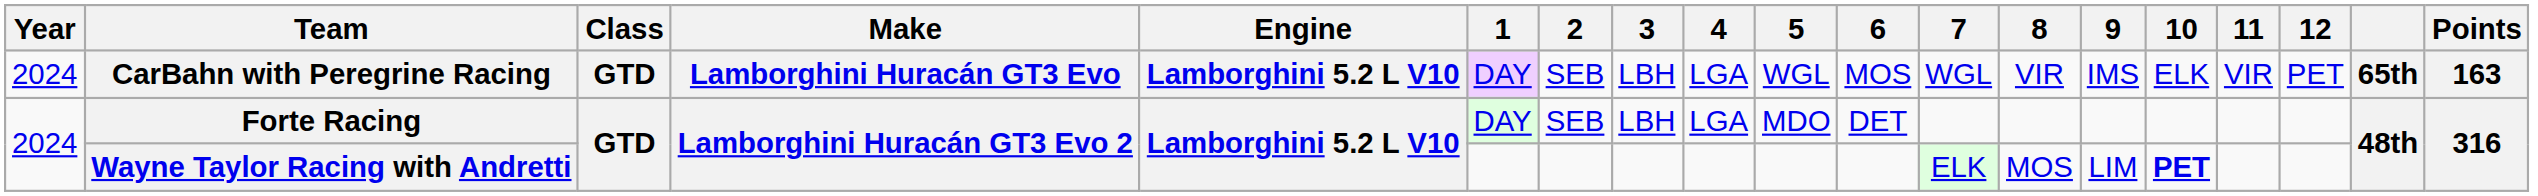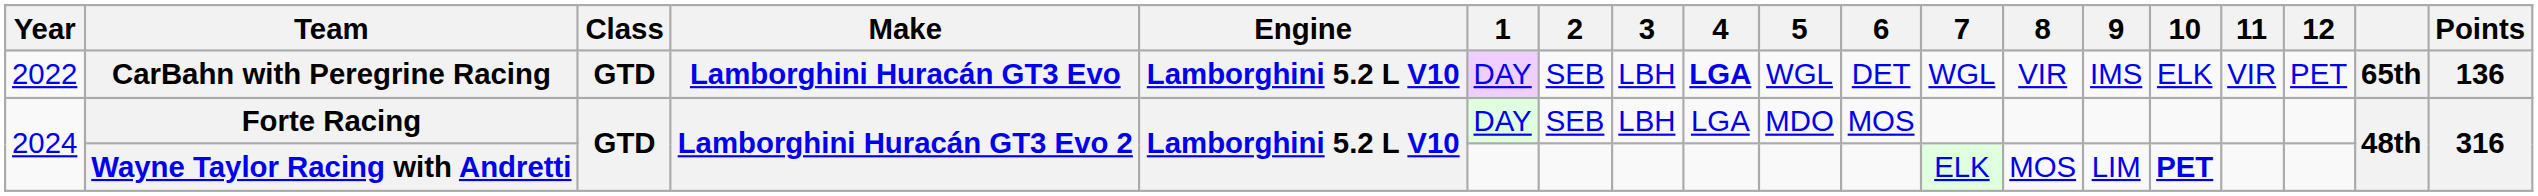CarBahn with Peregrine Racing | Year: 2024 -> 2022
CarBahn with Peregrine Racing | 4: normal -> bold
CarBahn with Peregrine Racing | 6: MOS -> DET
CarBahn with Peregrine Racing | Points: 163 -> 136
Forte Racing | 6: DET -> MOS
